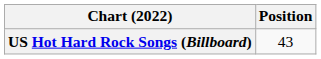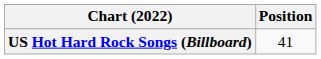US Hot Hard Rock Songs (Billboard) | Position: 43 -> 41
